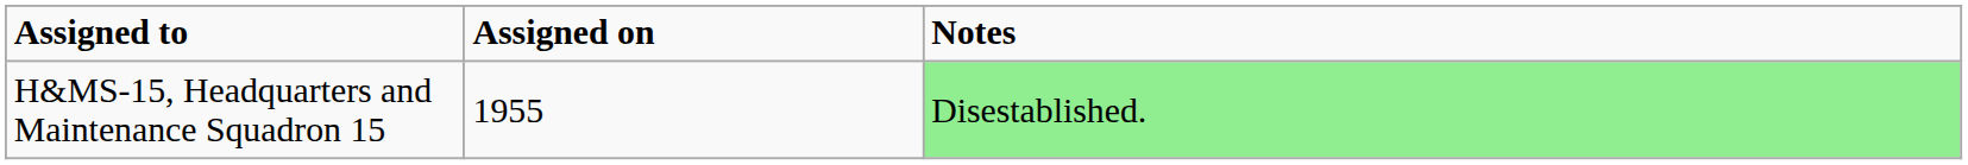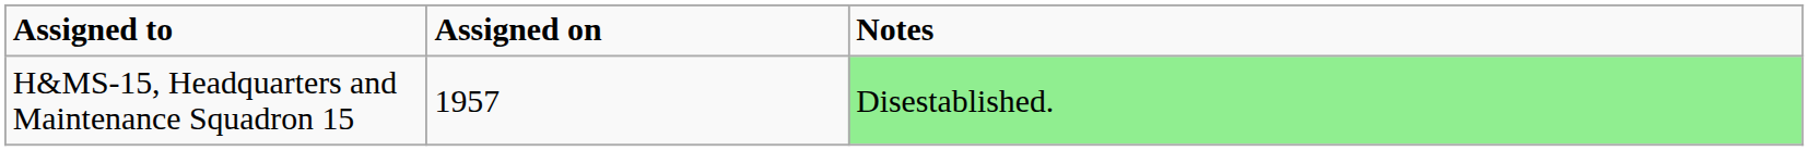H&MS-15, Headquarters and Maintenance Squadron 15 | Assigned on: 1955 -> 1957
